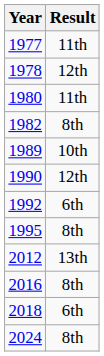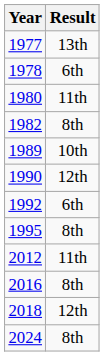1977 | Result: 11th -> 13th
1978 | Result: 12th -> 6th
2012 | Result: 13th -> 11th
2018 | Result: 6th -> 12th
